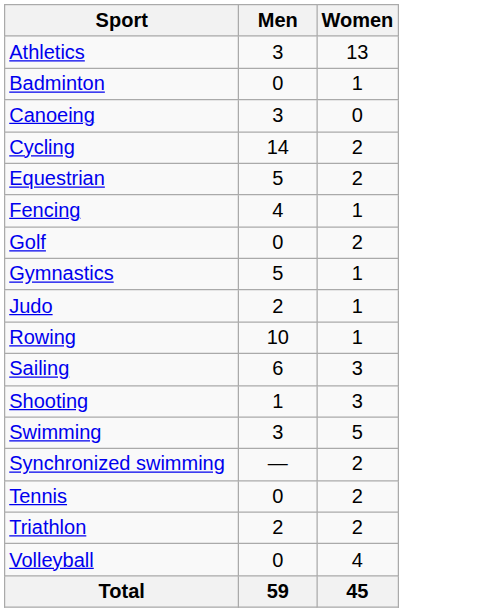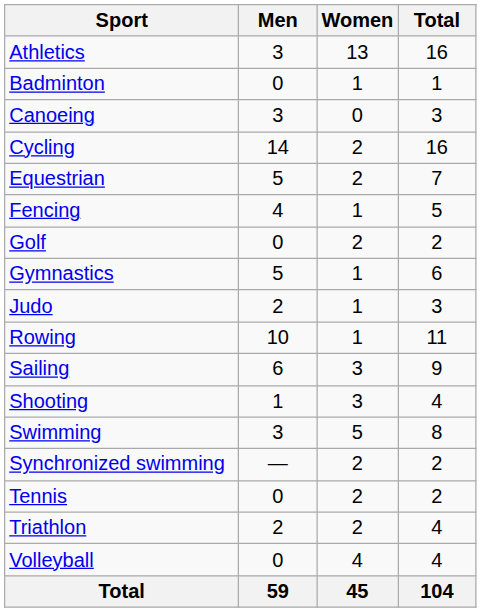+ column: Total | 16 | 1 | 3 | 16 | 7 | 5 | 2 | 6 | 3 | 11 | 9 | 4 | 8 | 2 | 2 | 4 | 4 | 104
